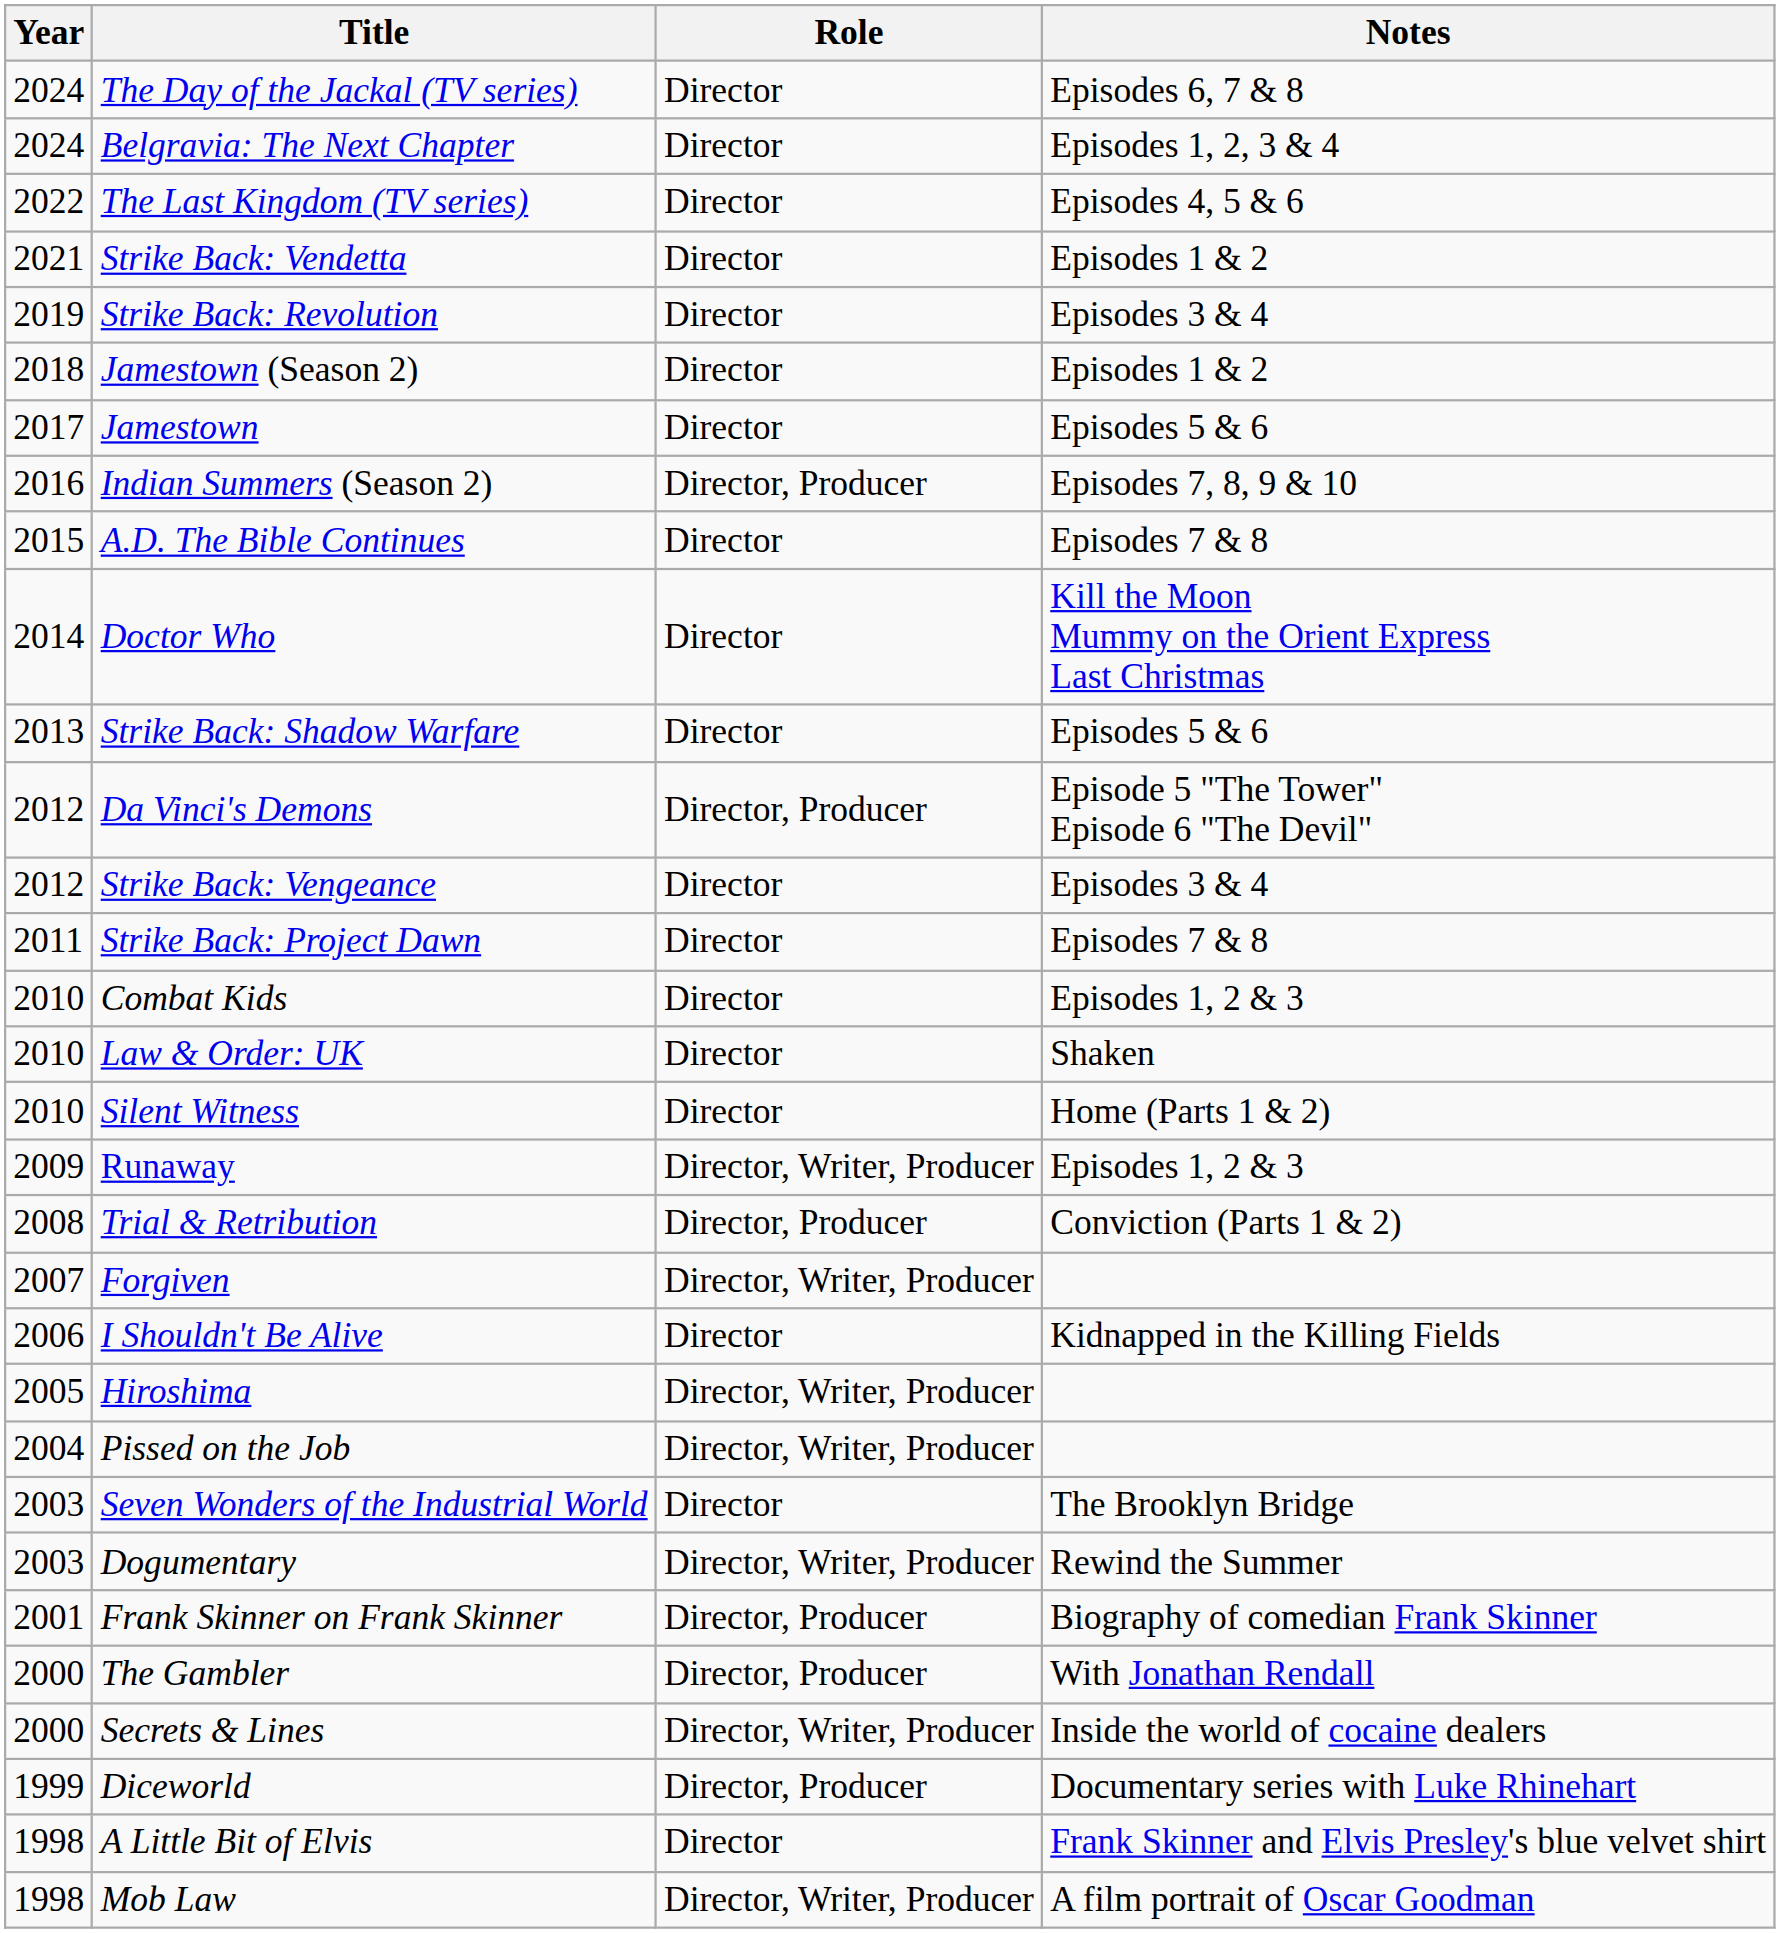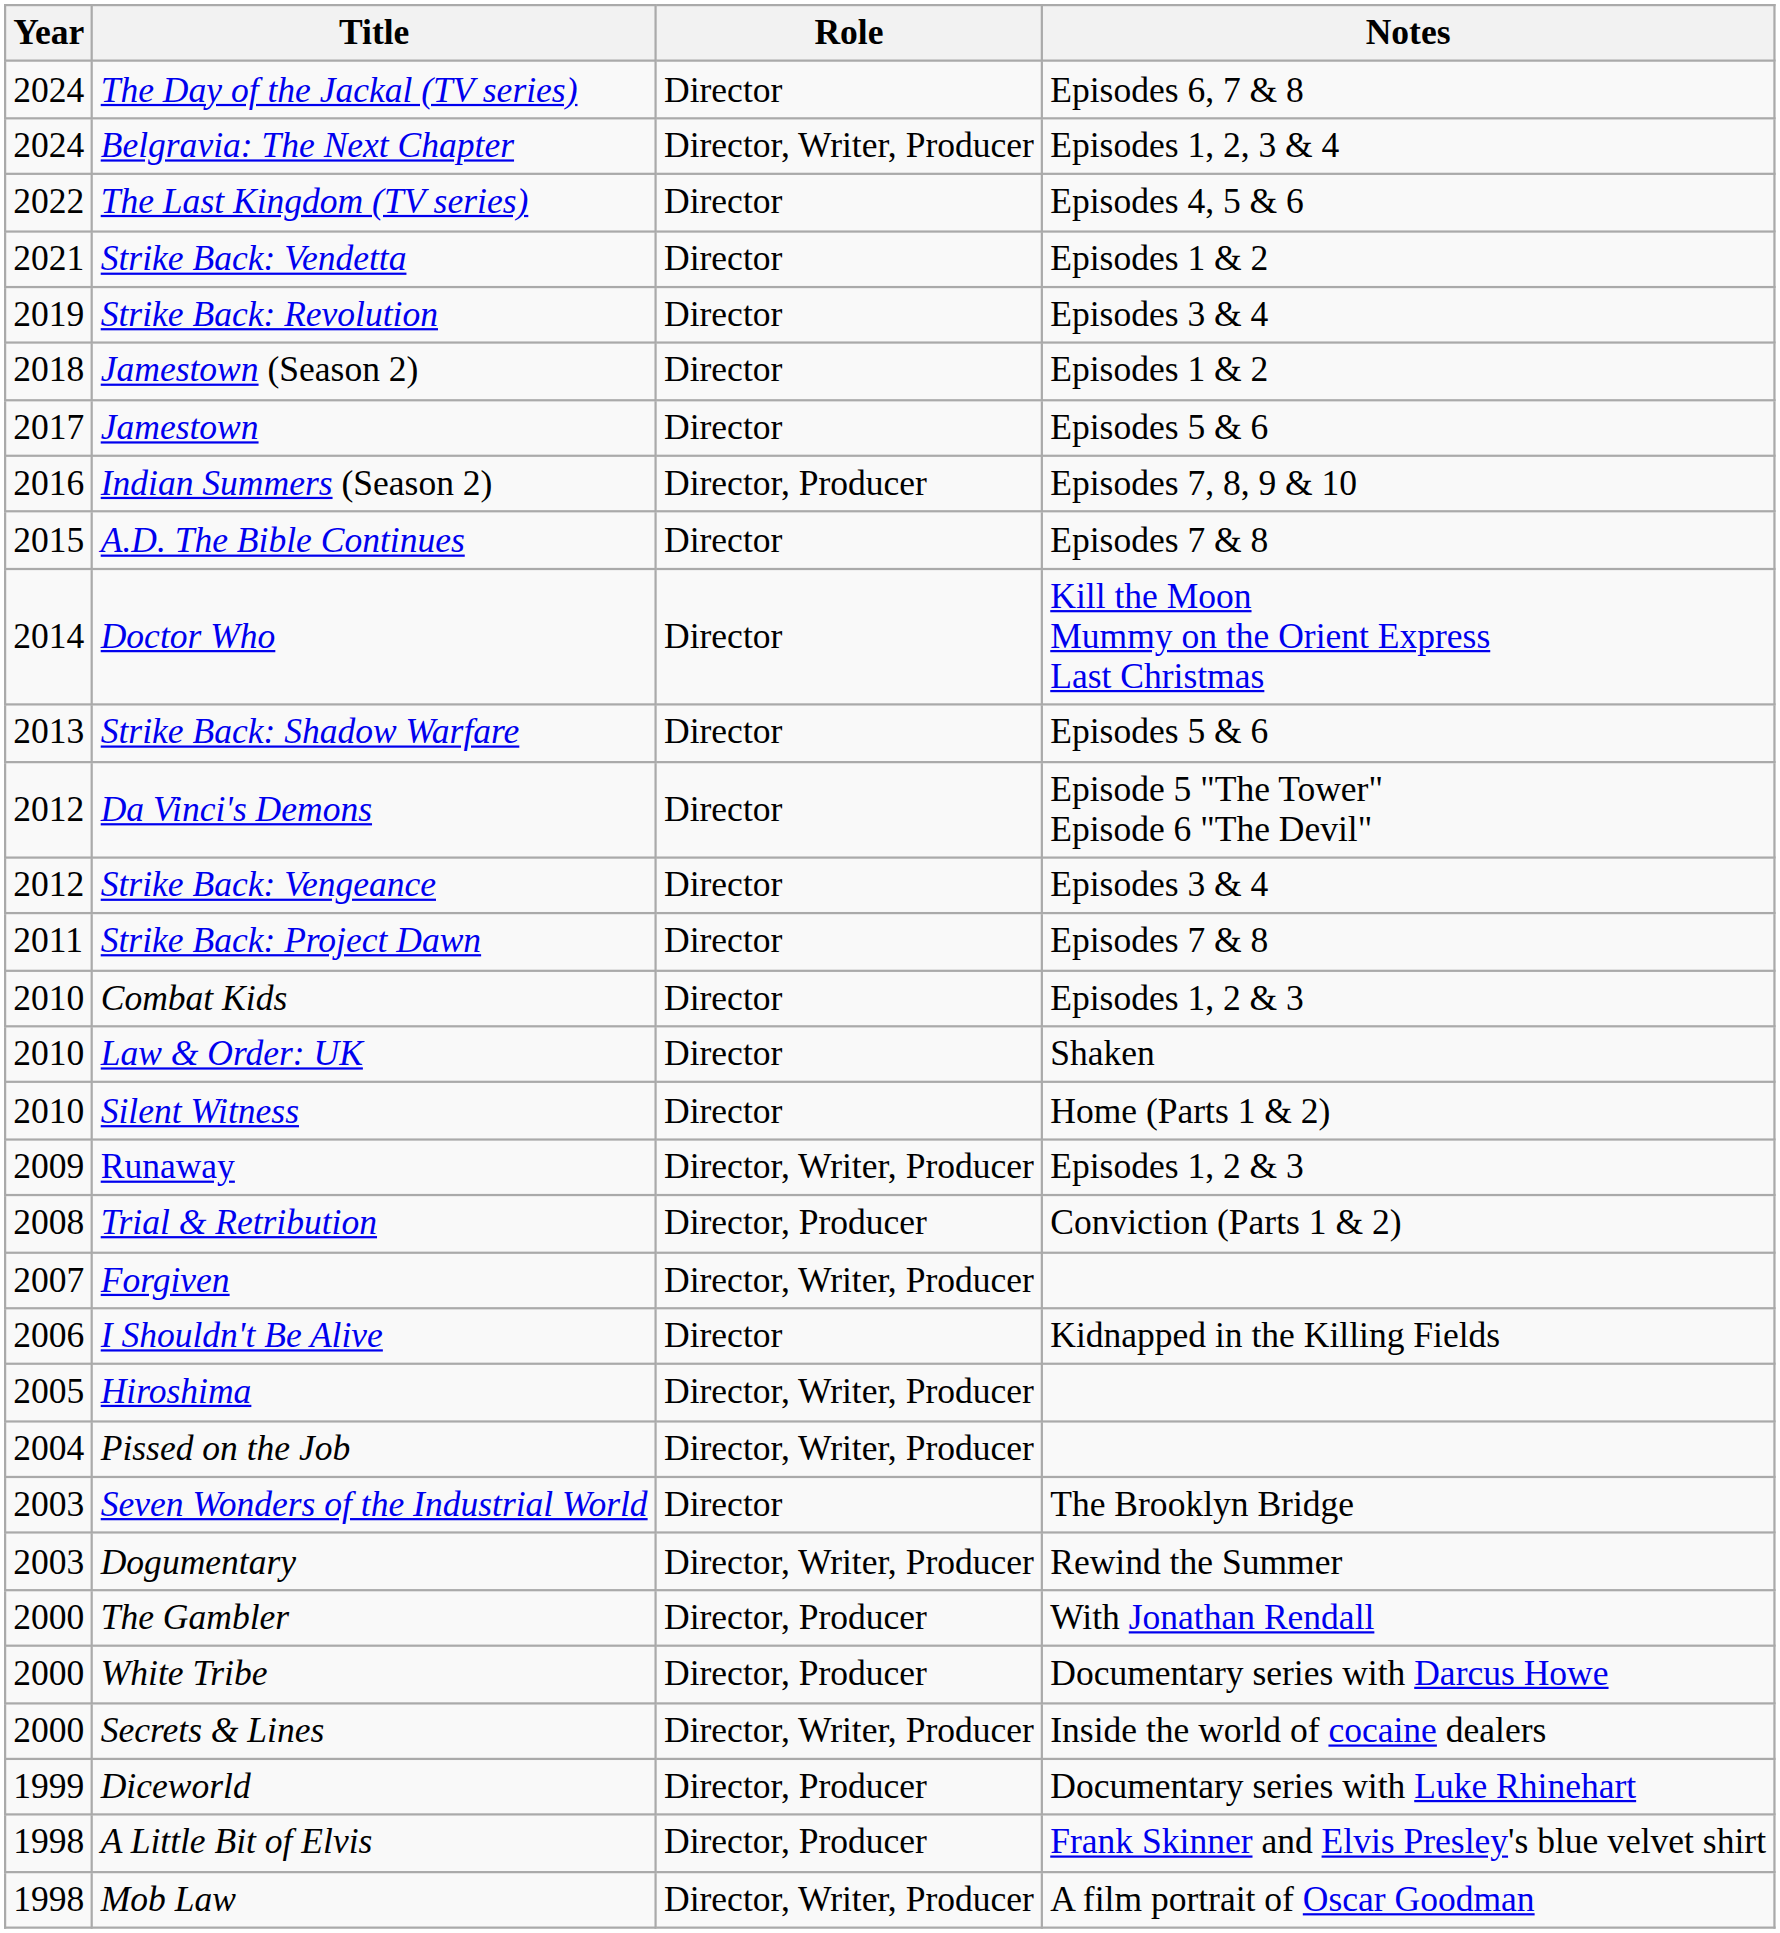Belgravia: The Next Chapter | Role: Director -> Director, Writer, Producer
Da Vinci's Demons | Role: Director, Producer -> Director
- row: 2001 | Frank Skinner on Frank Skinner | Director, Producer | Biography of comedian Frank Skinner
+ row: 2000 | White Tribe | Director, Producer | Documentary series with Darcus Howe
A Little Bit of Elvis | Role: Director -> Director, Producer
